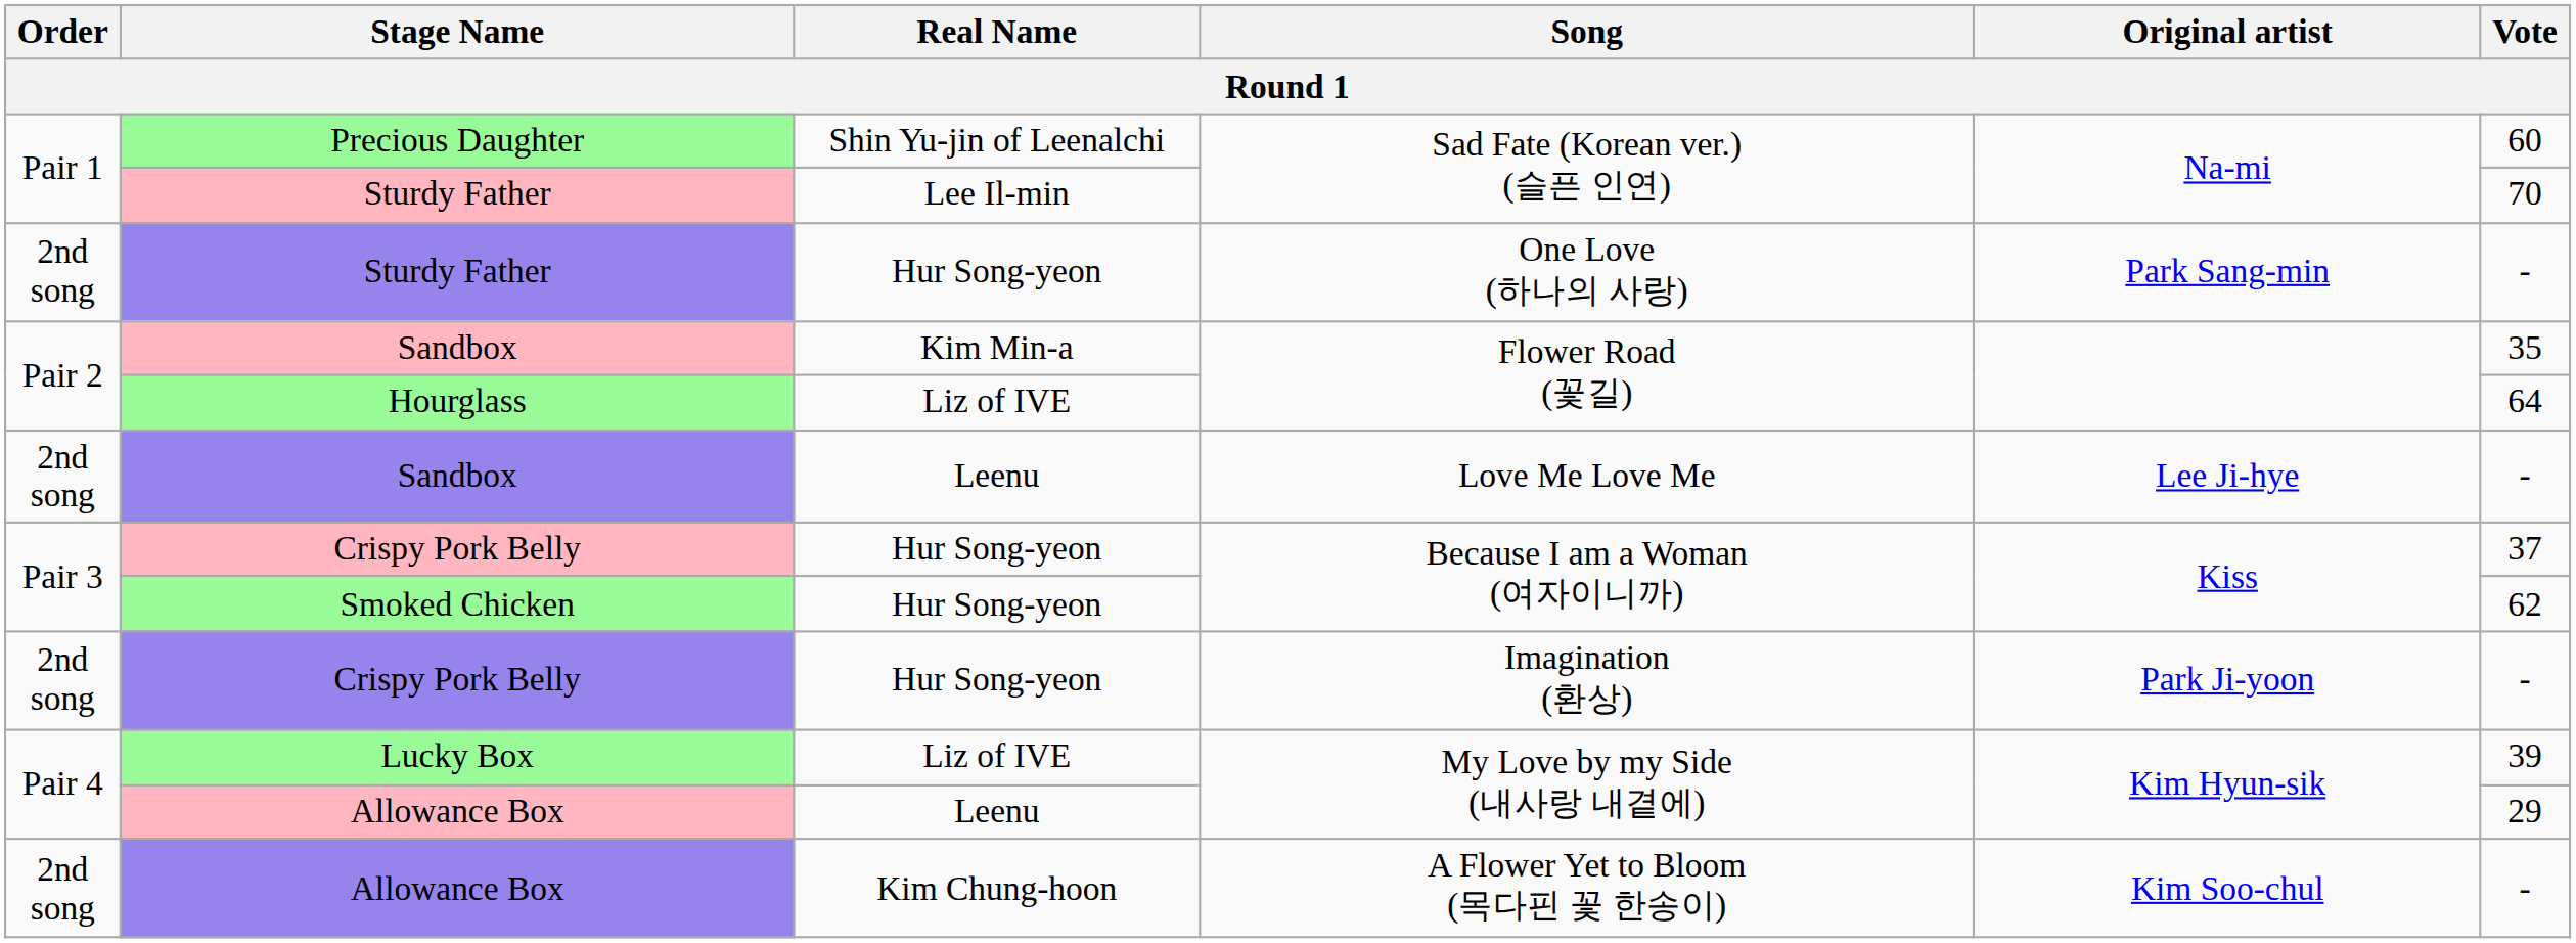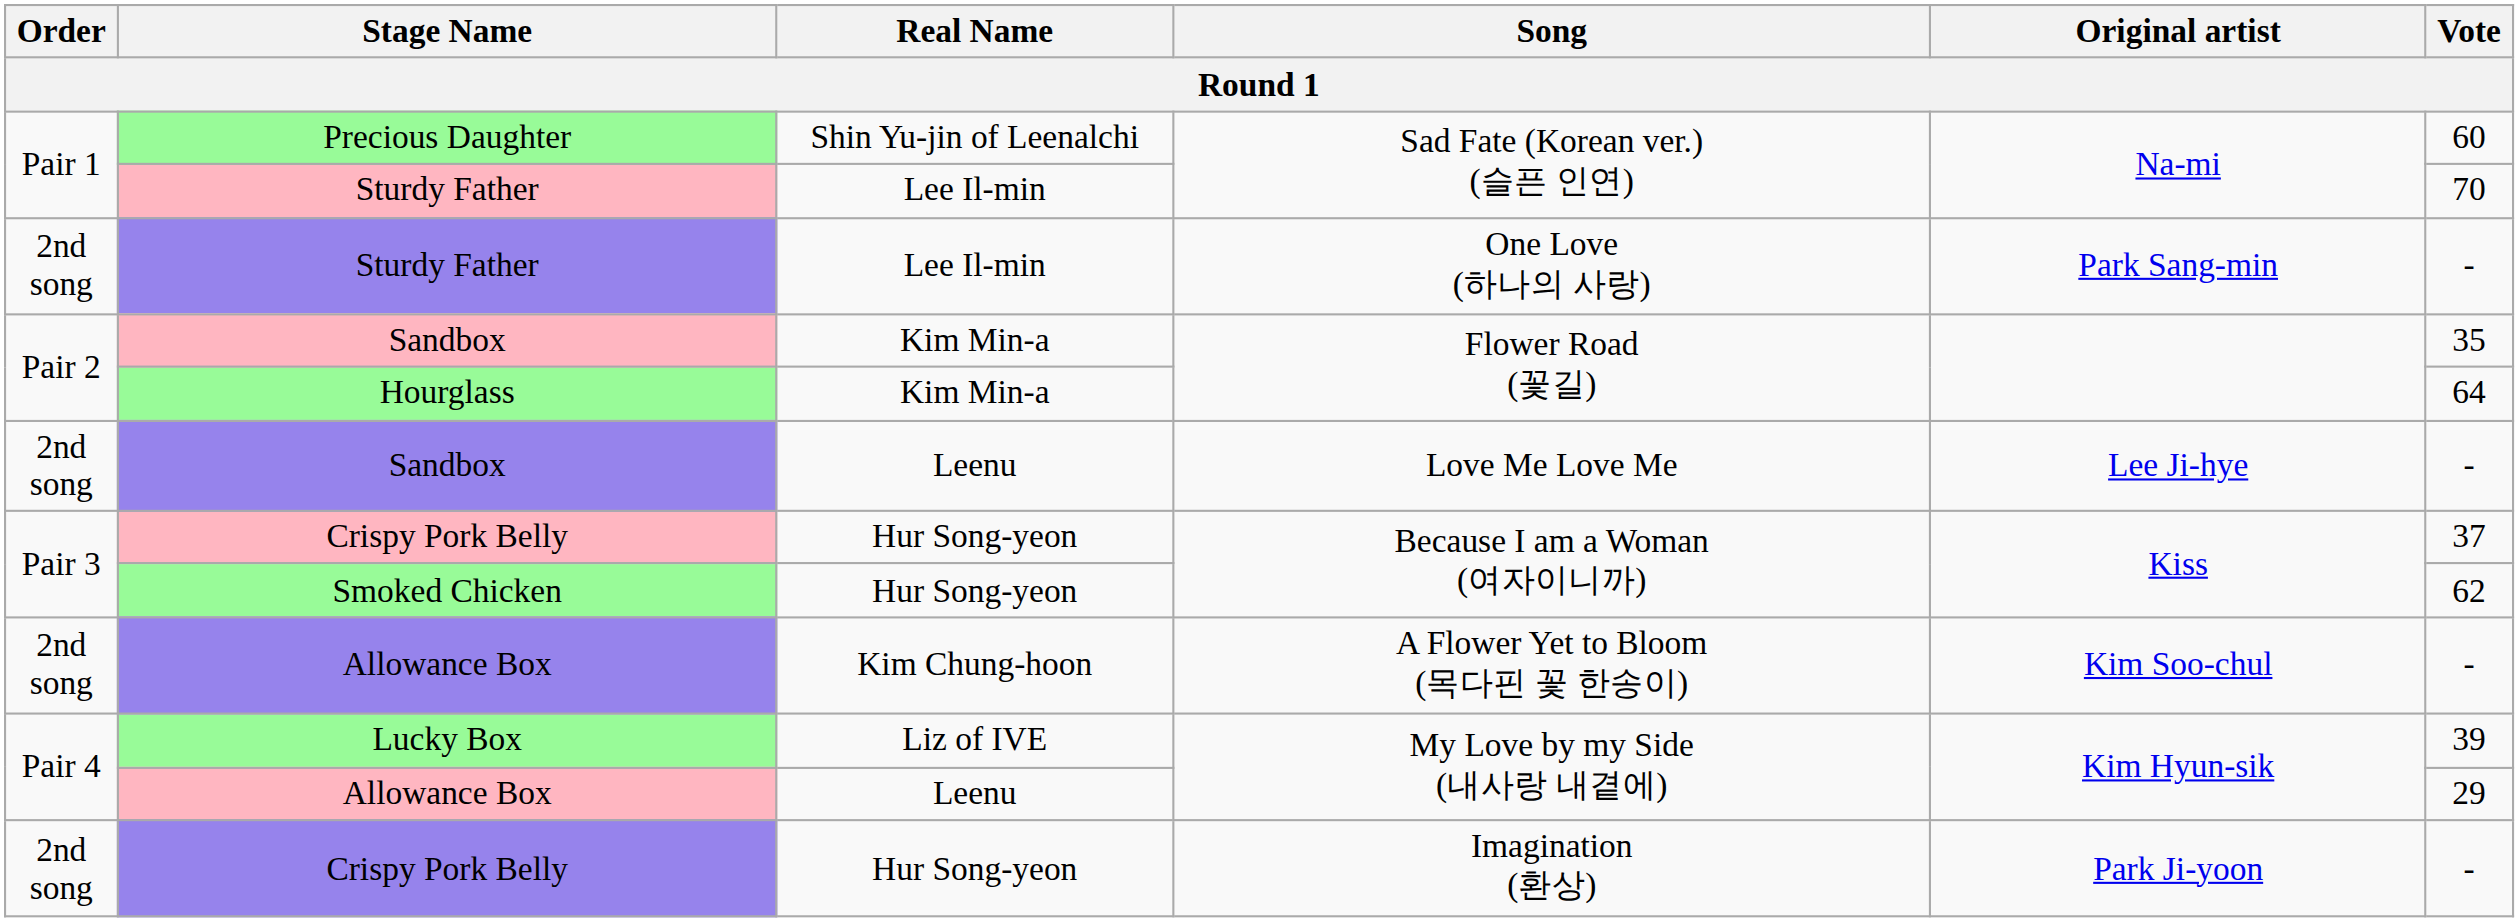Sturdy Father / One Love (하나의 사랑) | Real Name: Hur Song-yeon -> Lee Il-min
Hourglass | Real Name: Liz of IVE -> Kim Min-a
rows swapped: Crispy Pork Belly / Imagination (환상) <-> Allowance Box / A Flower Yet to Bloom (목다핀 꽃 한송이)
